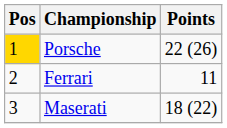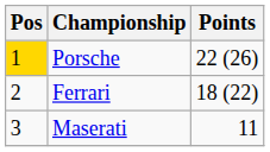Ferrari | Points: 11 -> 18 (22)
Maserati | Points: 18 (22) -> 11
